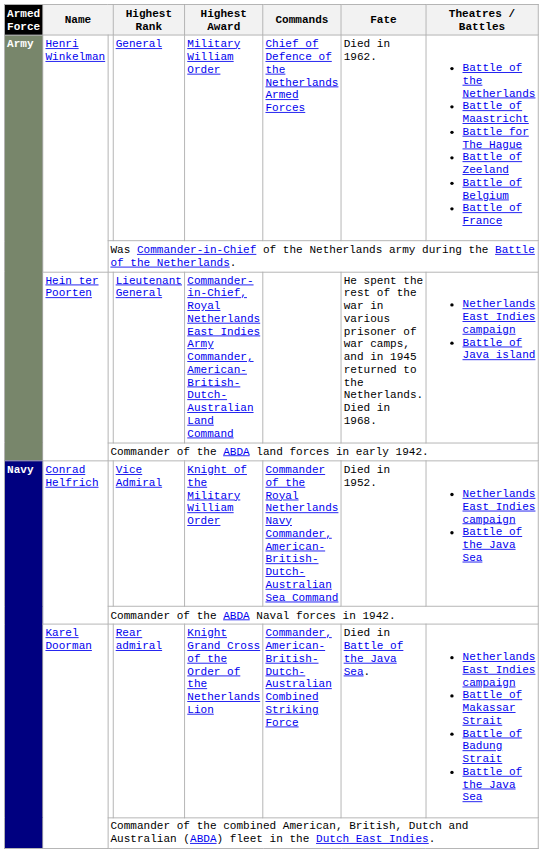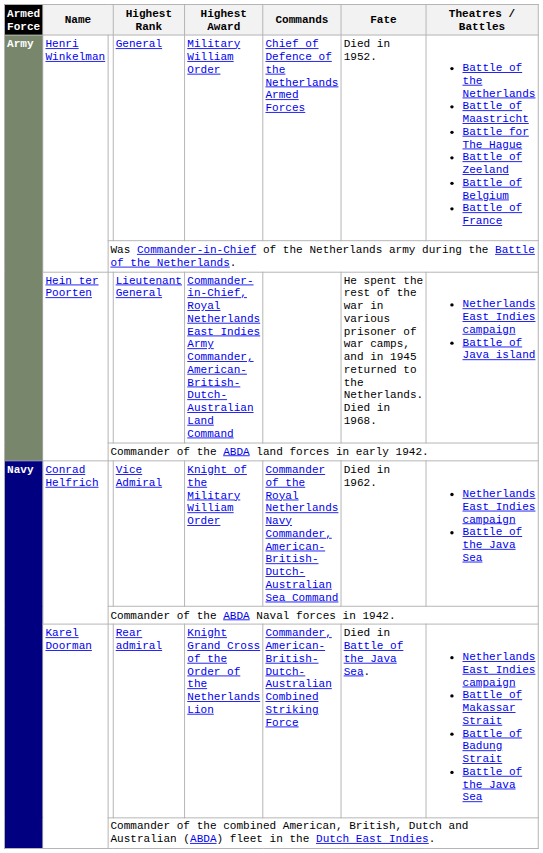General | Fate: Died in 1962. -> Died in 1952.
Vice Admiral | Fate: Died in 1952. -> Died in 1962.
